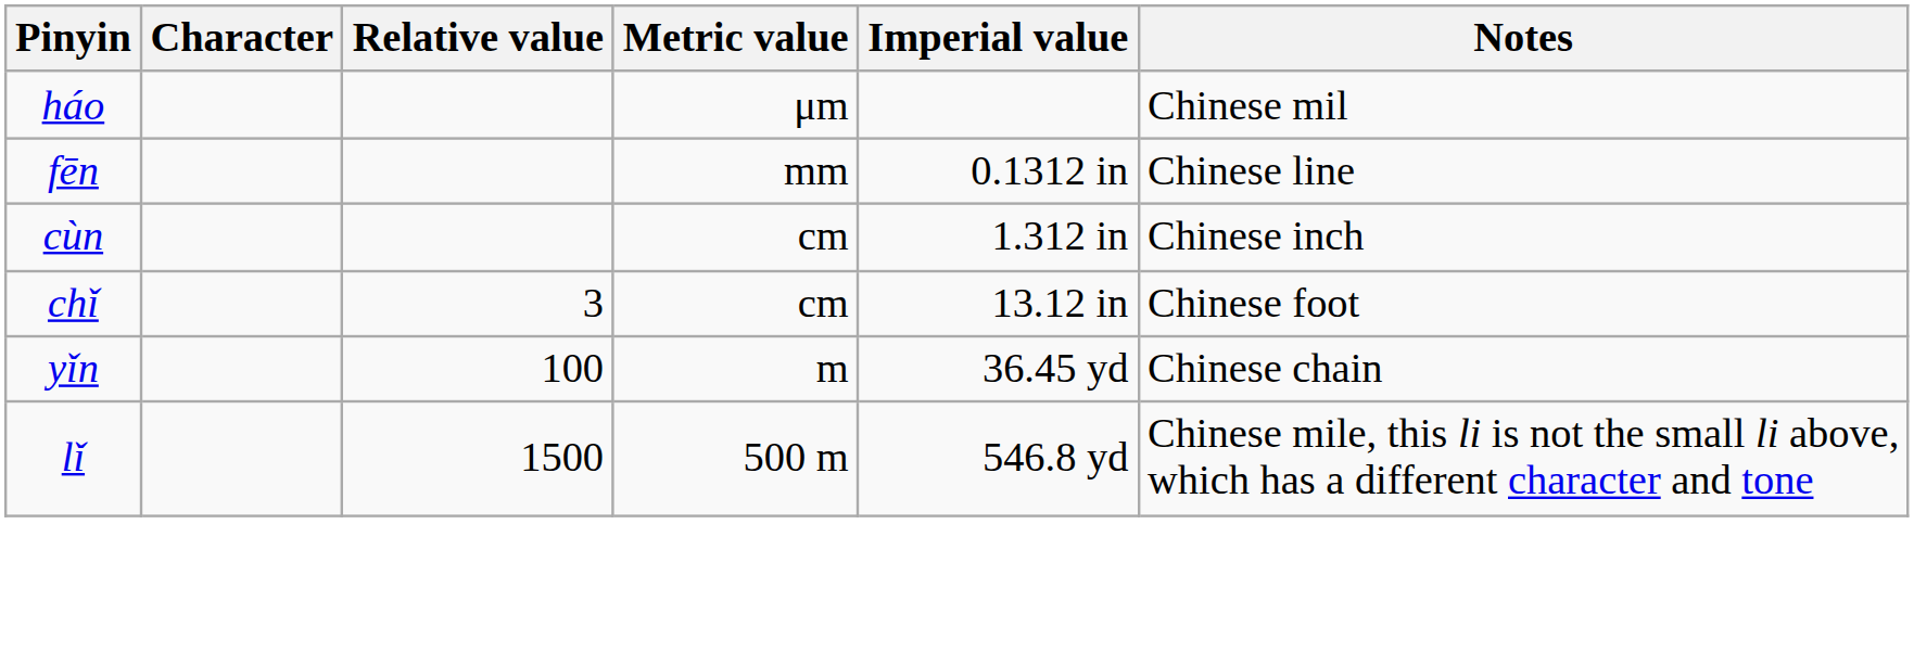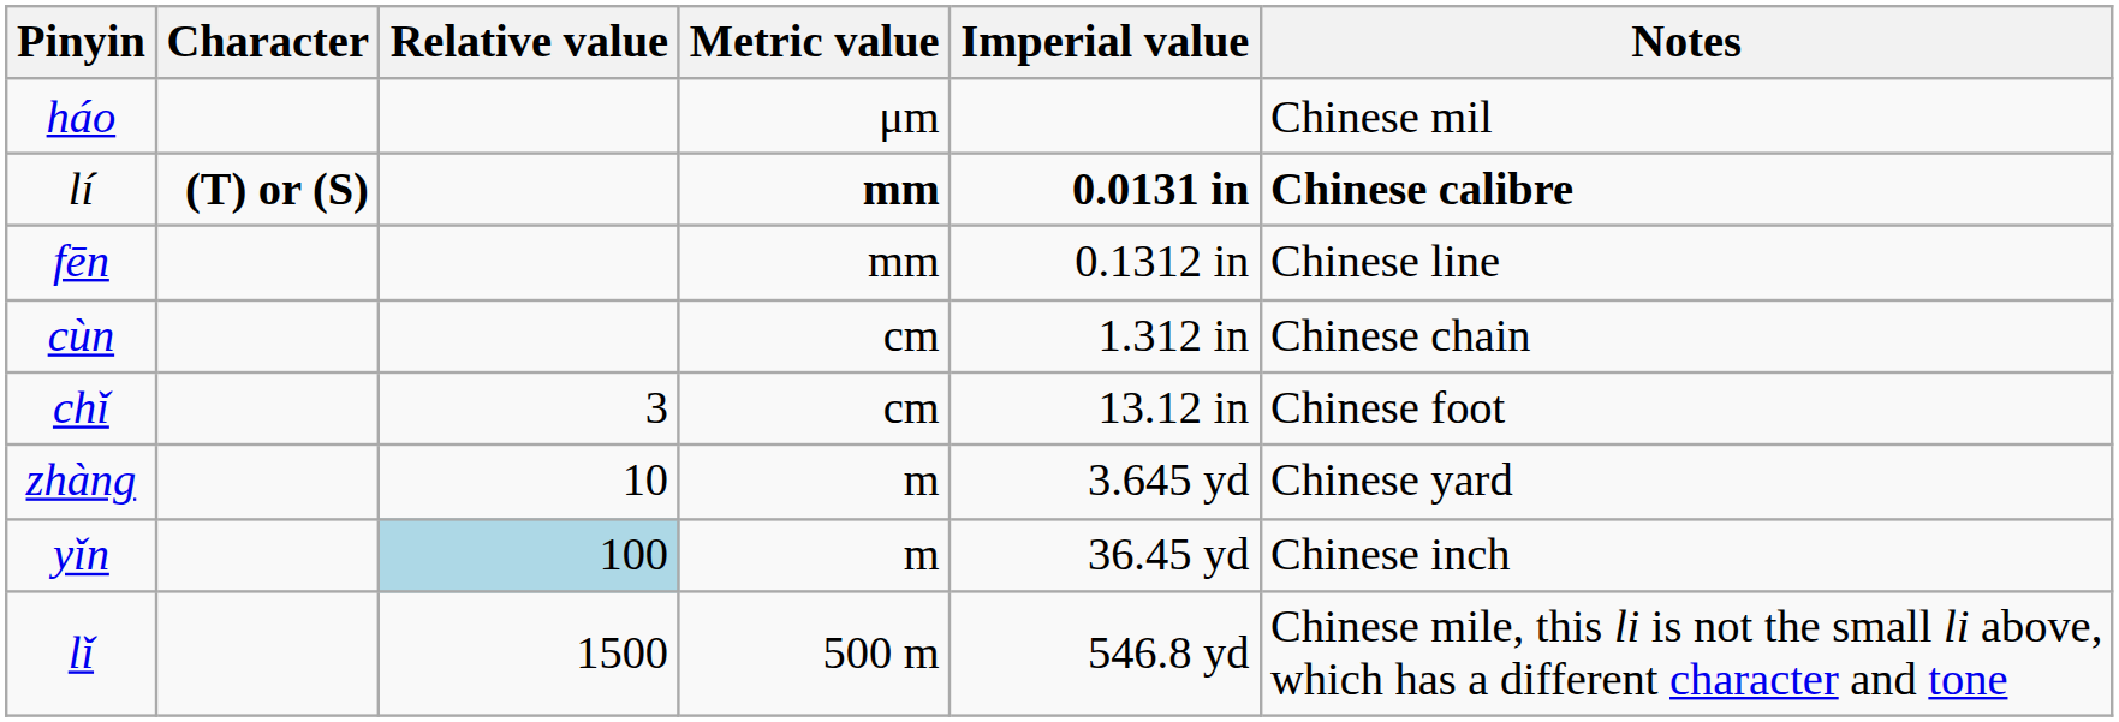+ row: lí | (T) or (S) | mm | 0.0131 in | Chinese calibre
cùn | Notes: Chinese inch -> Chinese chain
+ row: zhàng | 10 | m | 3.645 yd | Chinese yard
yǐn | Relative value: no background -> lightblue background
yǐn | Notes: Chinese chain -> Chinese inch
